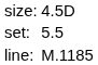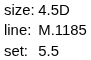rows swapped: set: <-> line:
